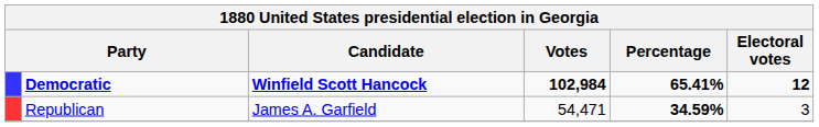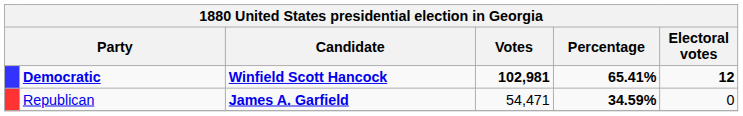Democratic | Votes: 102,984 -> 102,981
Republican | Candidate: normal -> bold
Republican | Electoral votes: 3 -> 0
